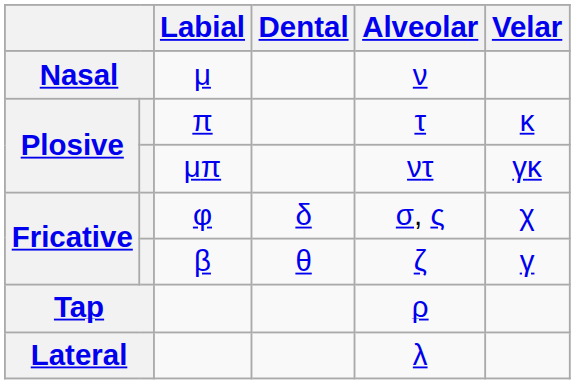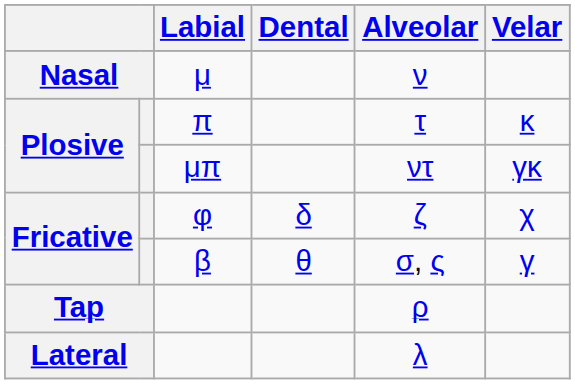φ | Alveolar: σ, ς -> ζ
β | Alveolar: ζ -> σ, ς
